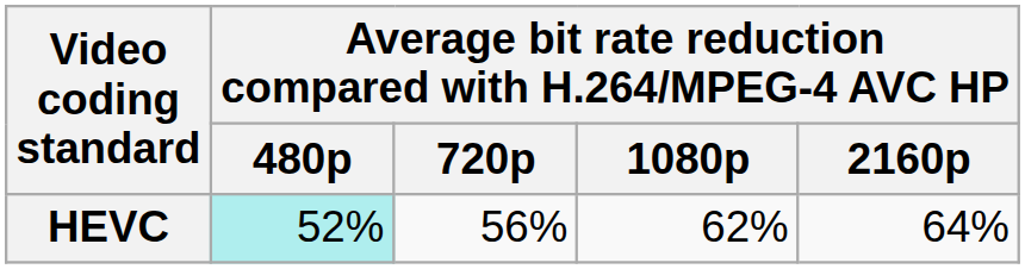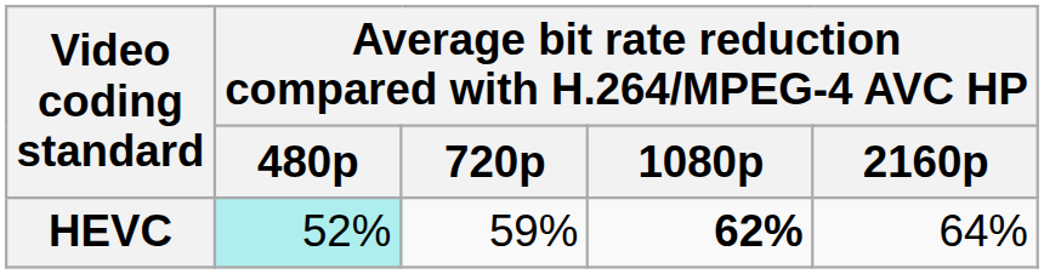HEVC | column 3: 56% -> 59%
HEVC | column 4: normal -> bold
